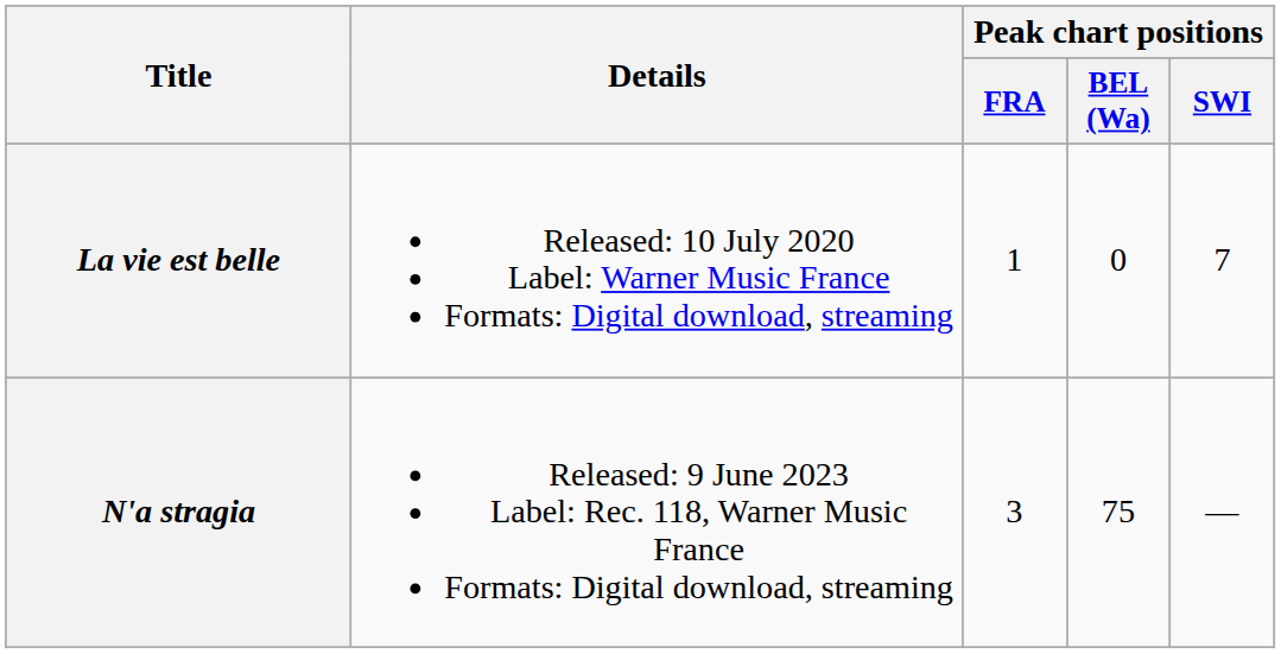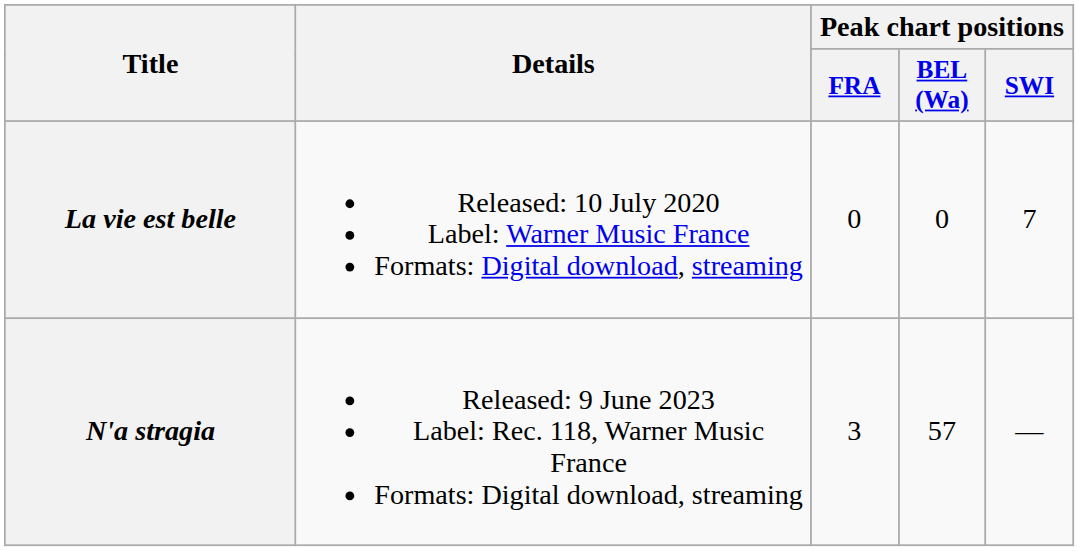La vie est belle | Peak chart positions / FRA: 1 -> 0
N'a stragia | Peak chart positions / BEL (Wa): 75 -> 57
